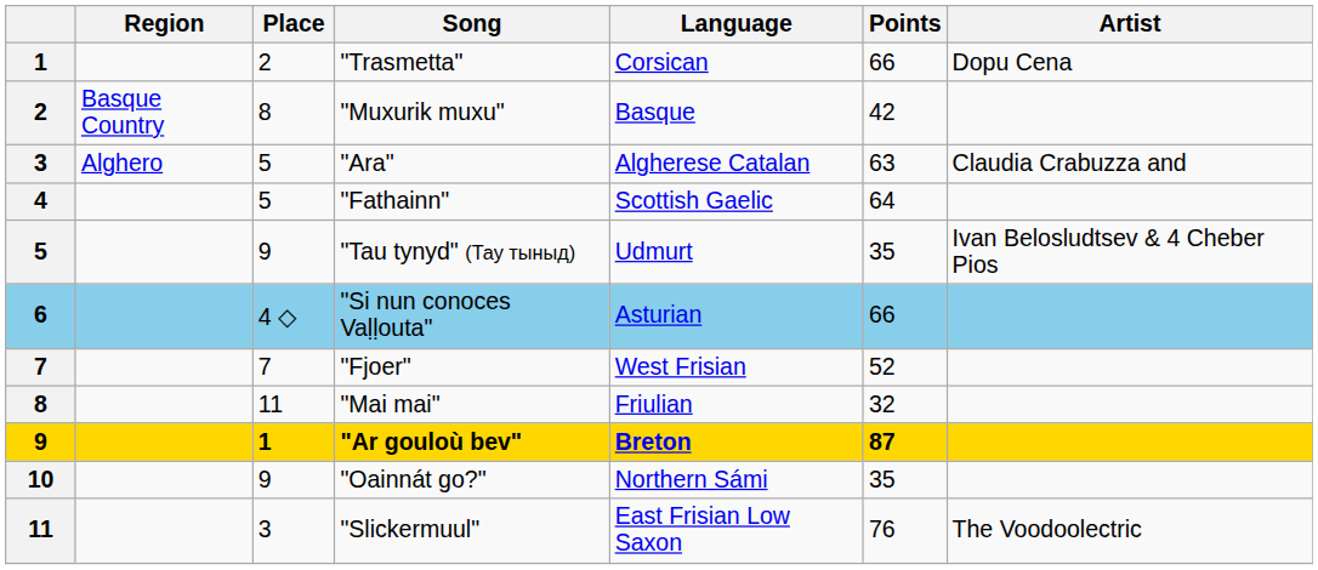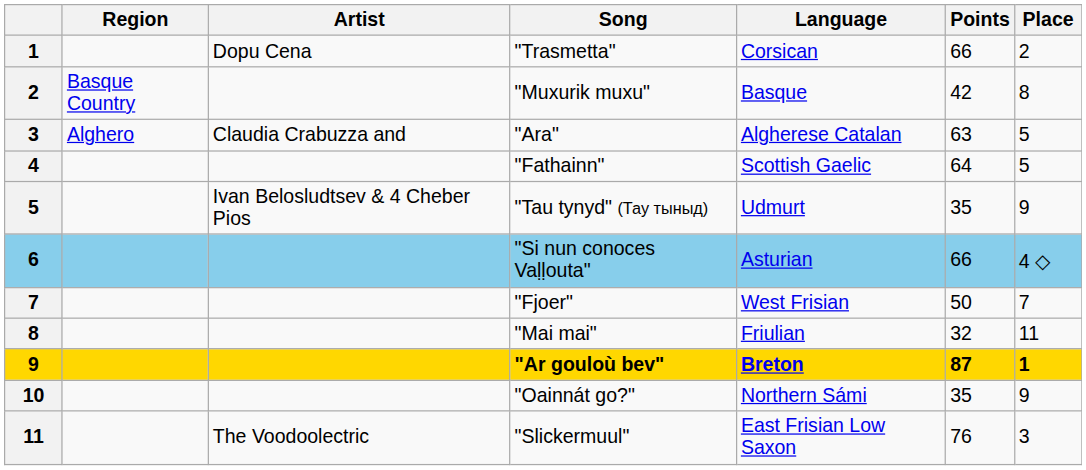columns swapped: Artist <-> Place
"Fjoer" | Points: 52 -> 50
